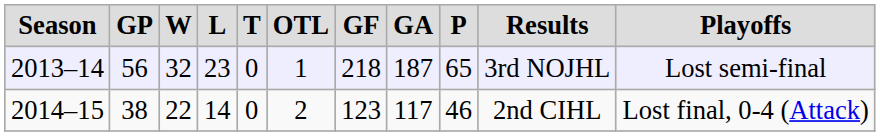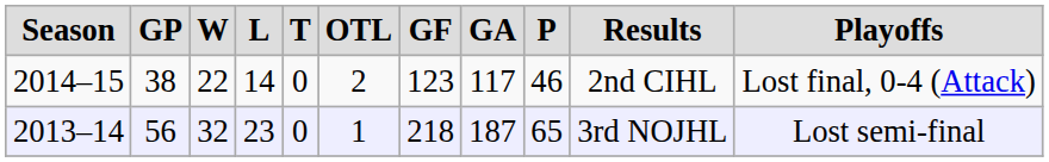rows swapped: 2013–14 <-> 2014–15
